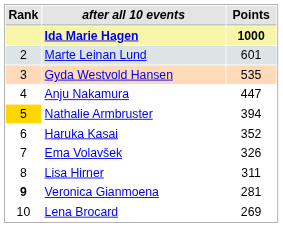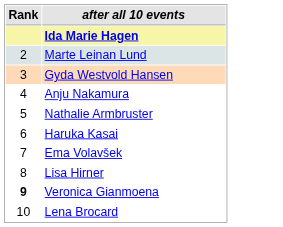- column: Points | 1000 | 601 | 535 | 447 | 394 | 352 | 326 | 311 | 281 | 269
Nathalie Armbruster | Rank: gold background -> no background
